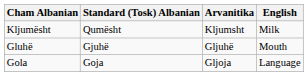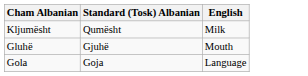- column: Arvanitika | Kljumsht | Gljuhë | Gljoja
